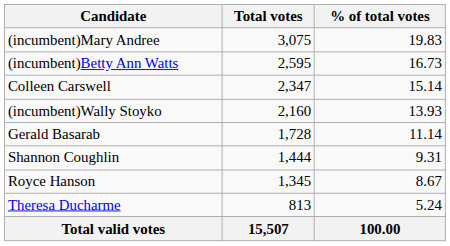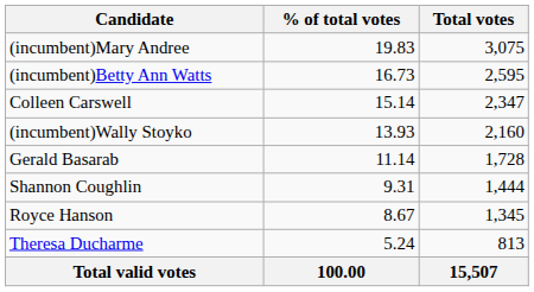columns swapped: Total votes <-> % of total votes
